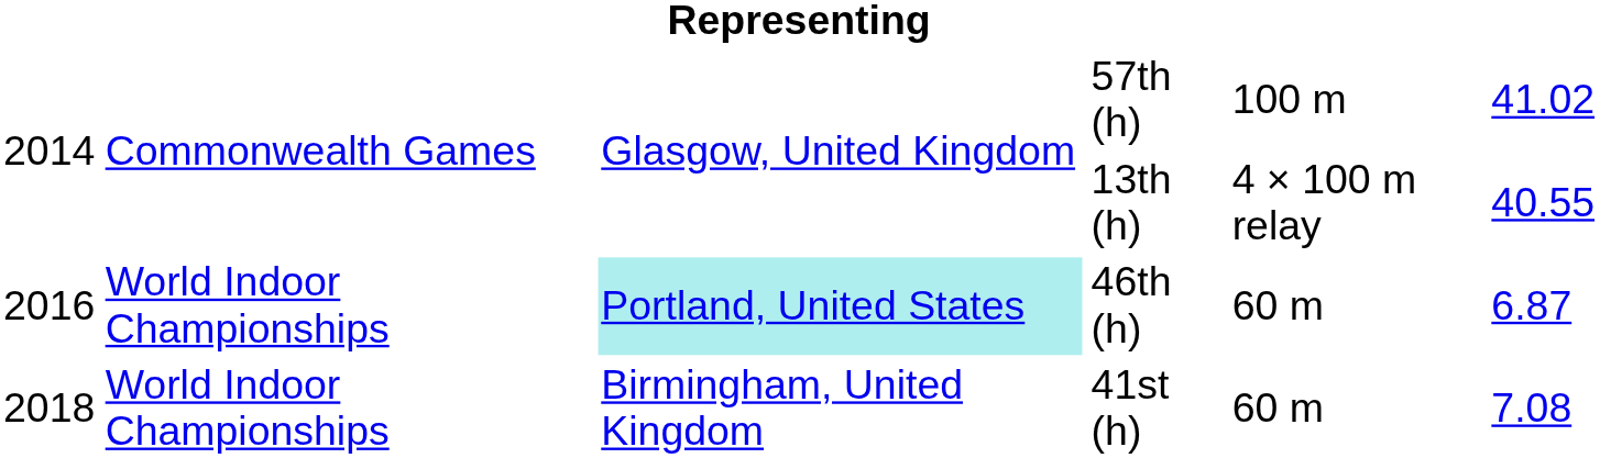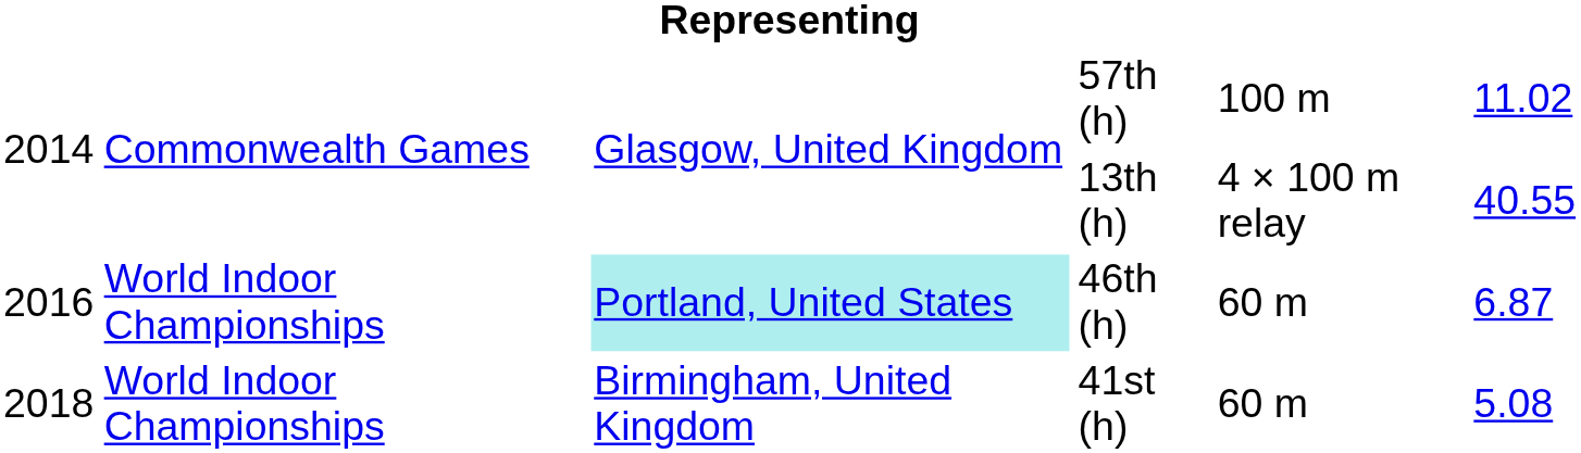57th (h) | column 6: 41.02 -> 11.02
41st (h) | column 6: 7.08 -> 5.08
